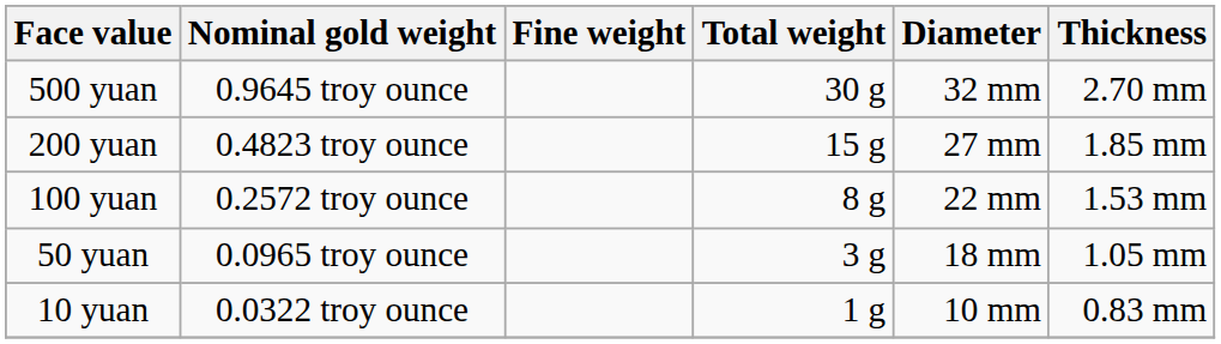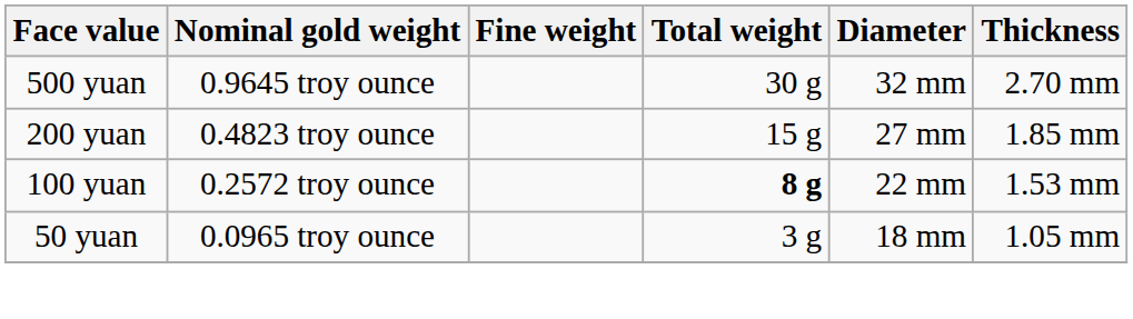100 yuan | Total weight: normal -> bold
- row: 10 yuan | 0.0322 troy ounce | 1 g | 10 mm | 0.83 mm
